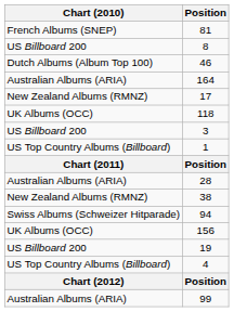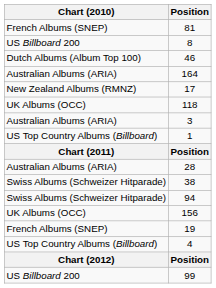3 | Chart (2010): US Billboard 200 -> Australian Albums (ARIA)
38 | Chart (2010): New Zealand Albums (RMNZ) -> Swiss Albums (Schweizer Hitparade)
19 | Chart (2010): US Billboard 200 -> French Albums (SNEP)
99 | Chart (2010): Australian Albums (ARIA) -> US Billboard 200
